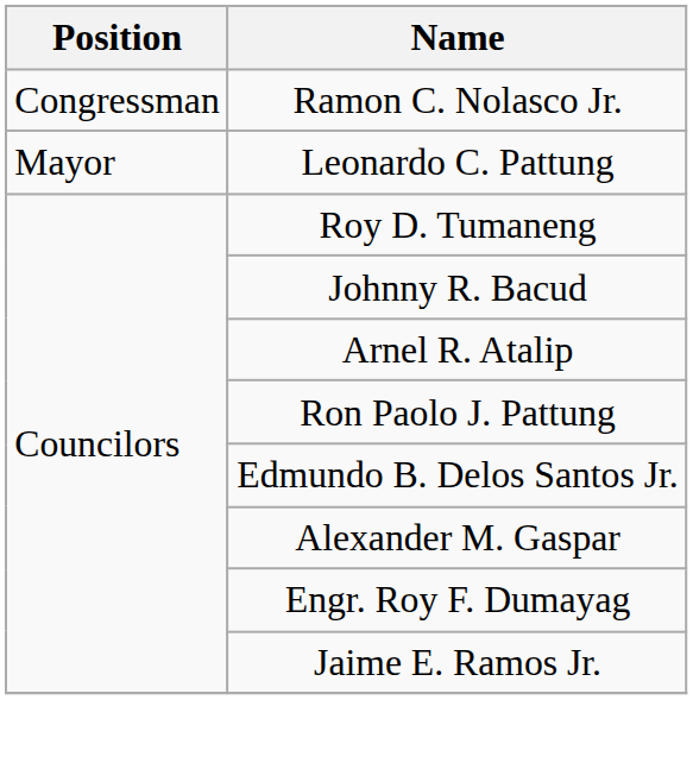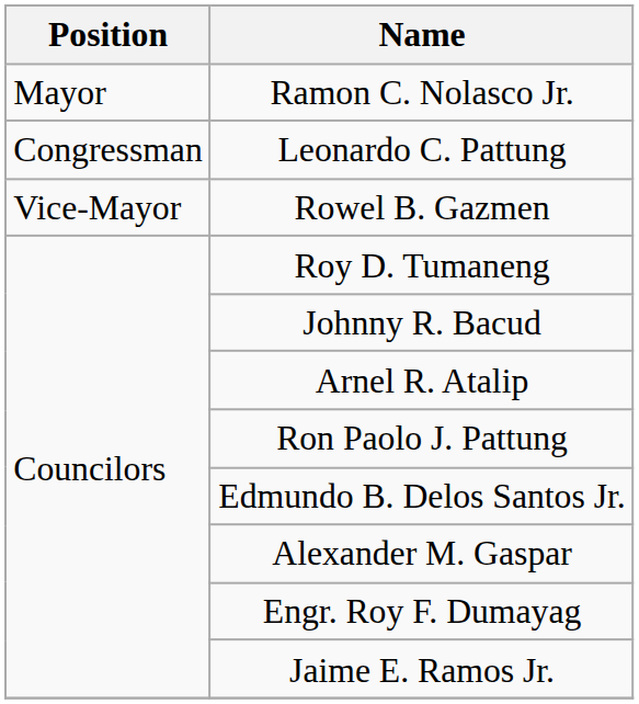Ramon C. Nolasco Jr. | Position: Congressman -> Mayor
Leonardo C. Pattung | Position: Mayor -> Congressman
+ row: Vice-Mayor | Rowel B. Gazmen
